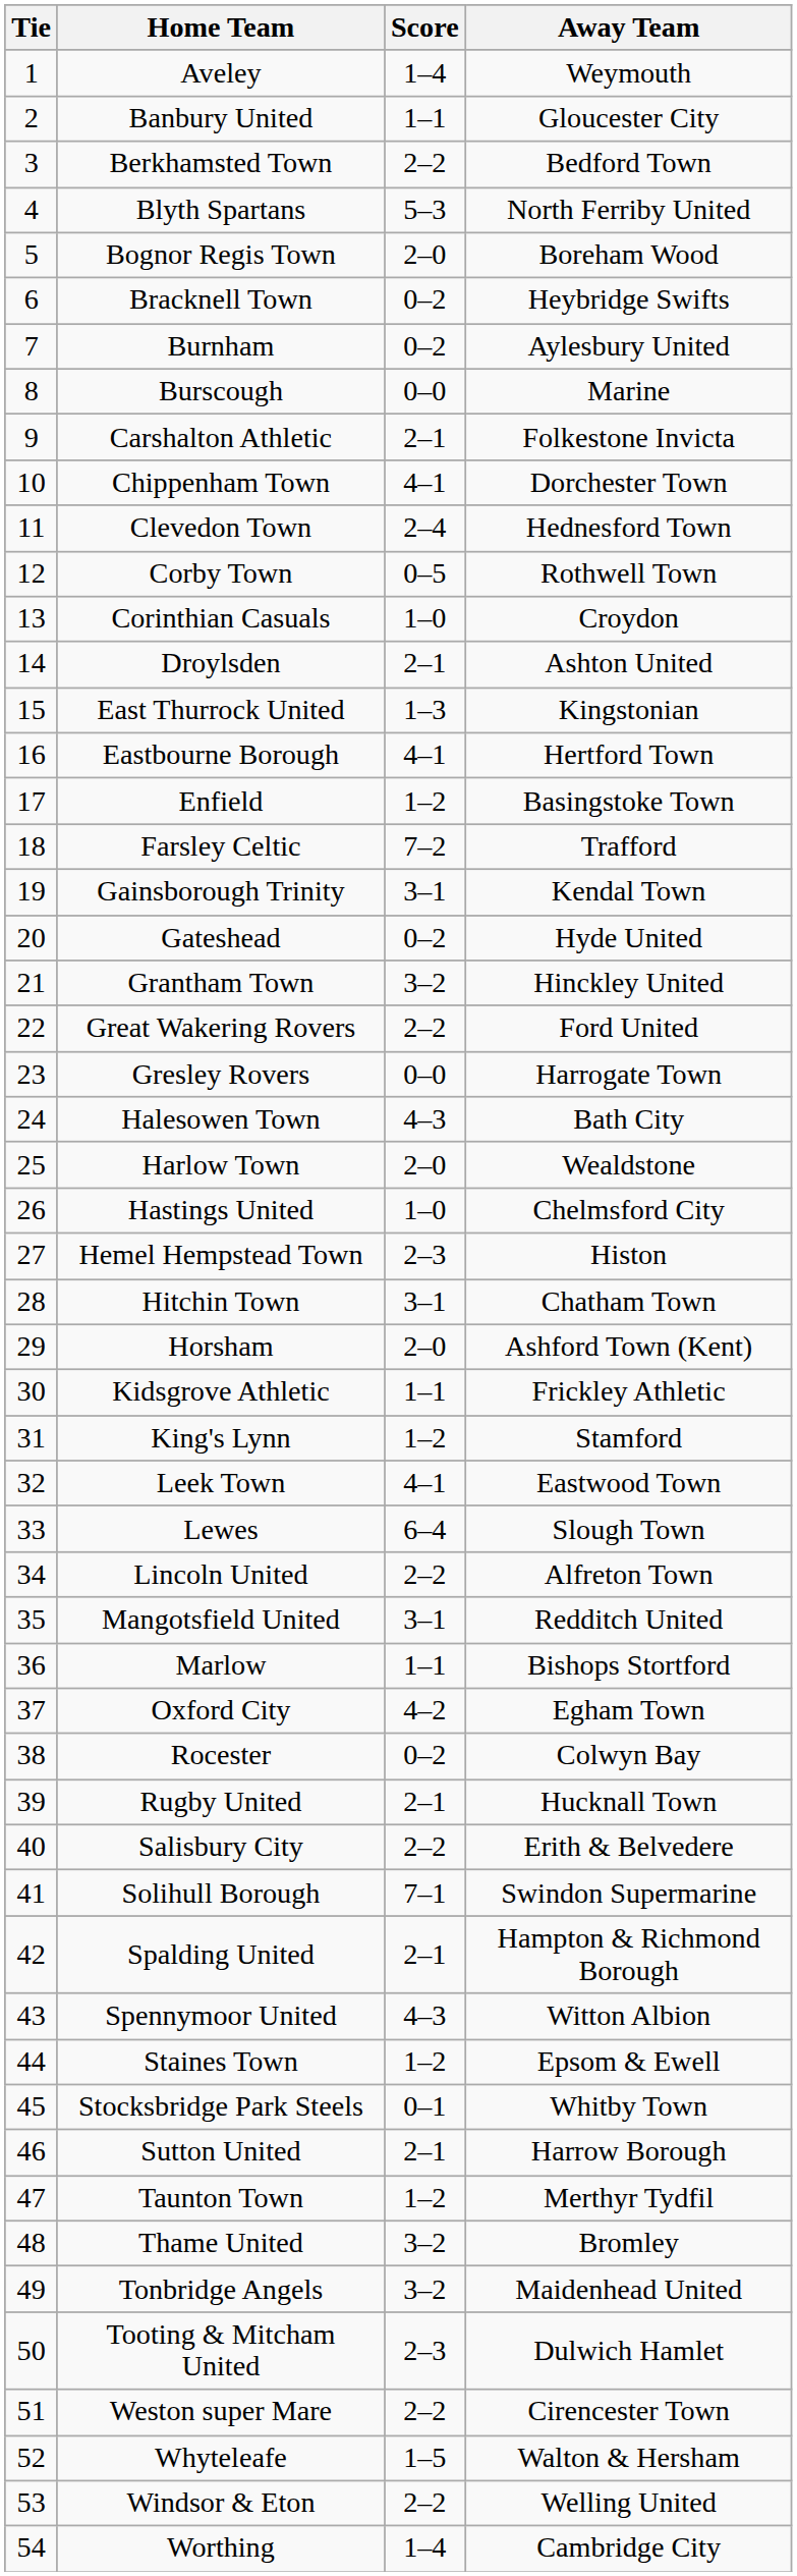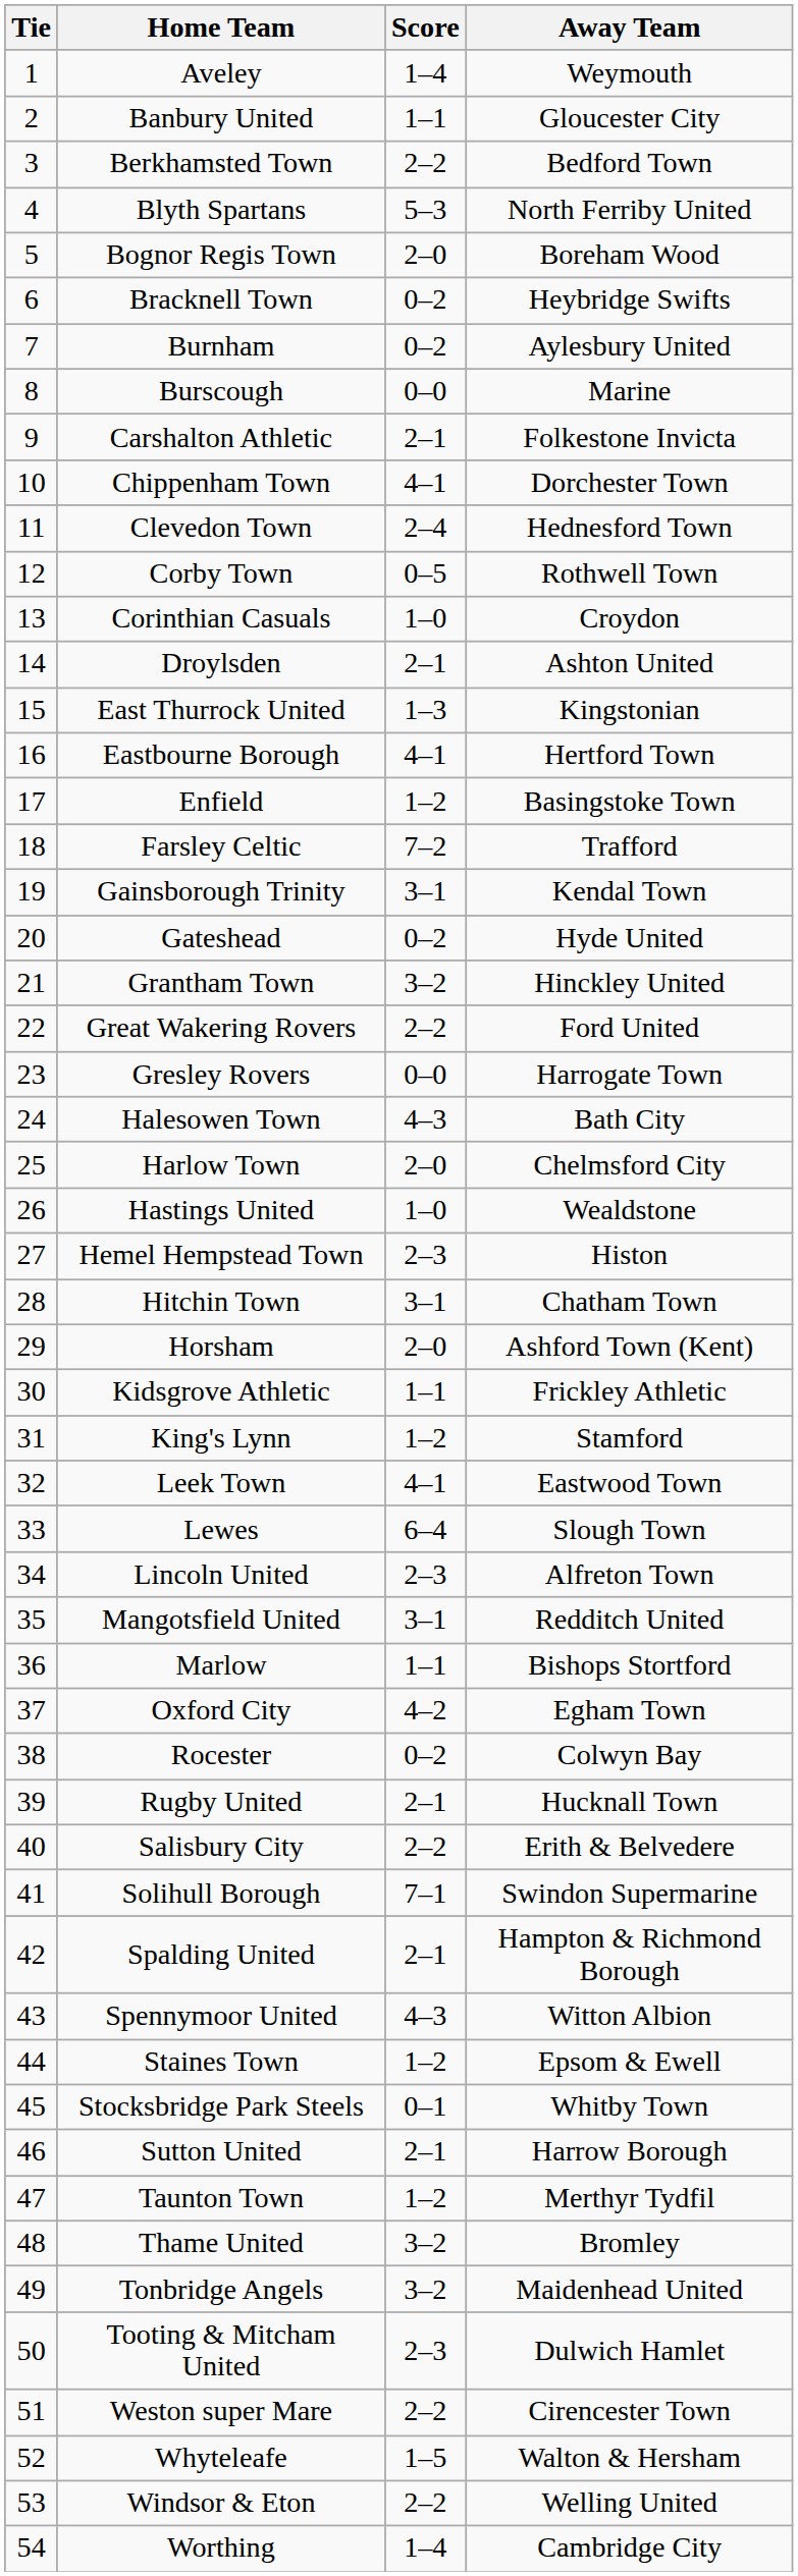Harlow Town | Away Team: Wealdstone -> Chelmsford City
Hastings United | Away Team: Chelmsford City -> Wealdstone
Lincoln United | Score: 2–2 -> 2–3
